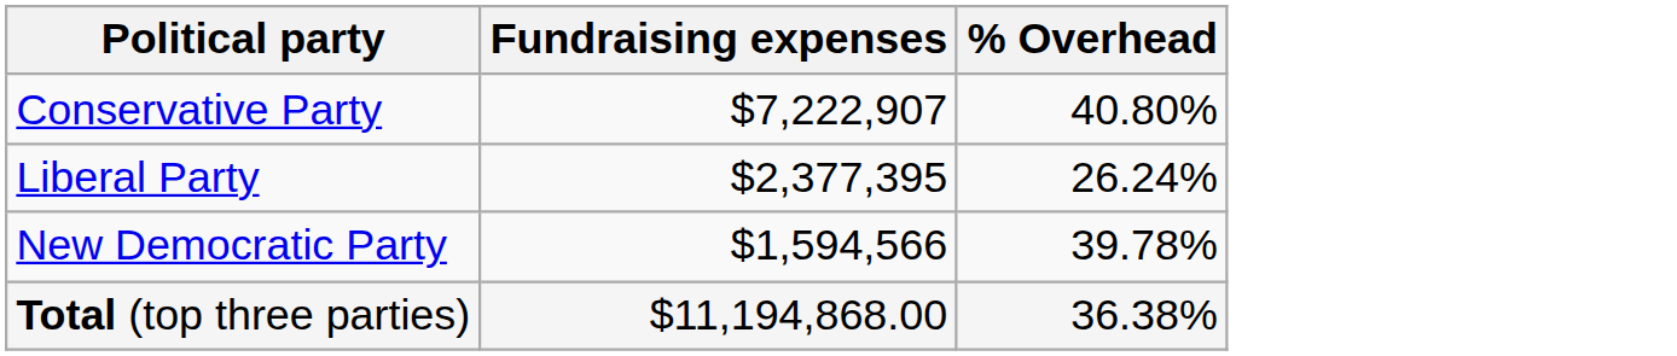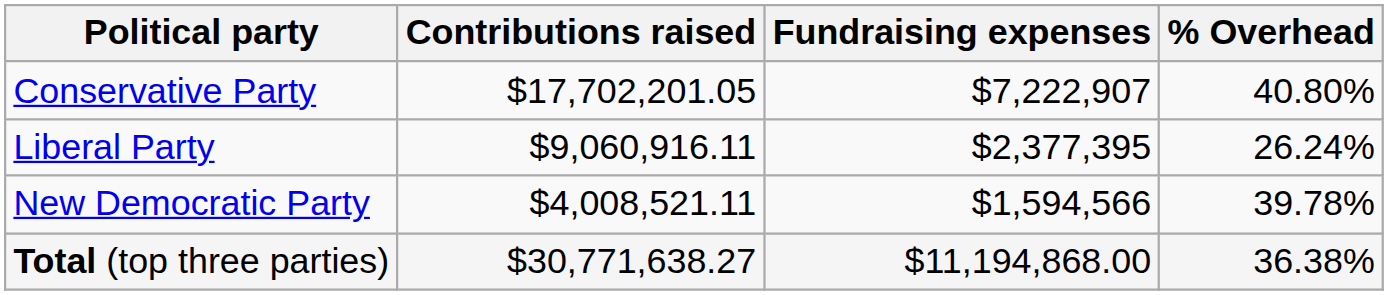+ column: Contributions raised | $17,702,201.05 | $9,060,916.11 | $4,008,521.11 | $30,771,638.27
